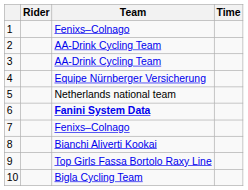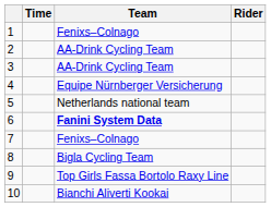columns swapped: Rider <-> Time
8 | Team: Bianchi Aliverti Kookai -> Bigla Cycling Team
10 | Team: Bigla Cycling Team -> Bianchi Aliverti Kookai
